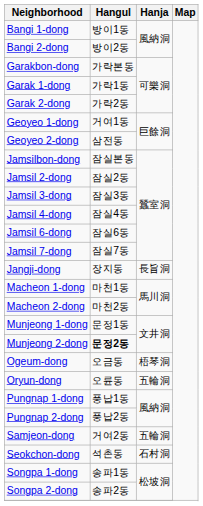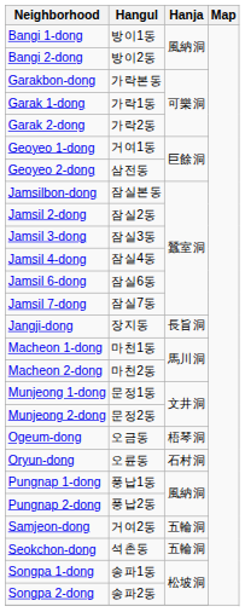Munjeong 2-dong | Hangul: bold -> normal
Oryun-dong | Hanja: 五輪洞 -> 石村洞
Seokchon-dong | Hanja: 石村洞 -> 五輪洞
